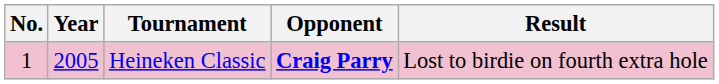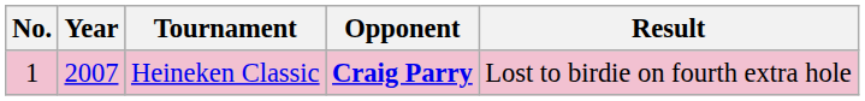Heineken Classic | Year: 2005 -> 2007
